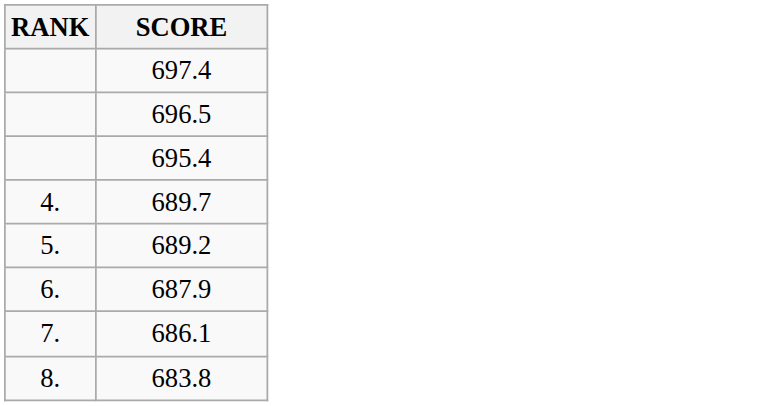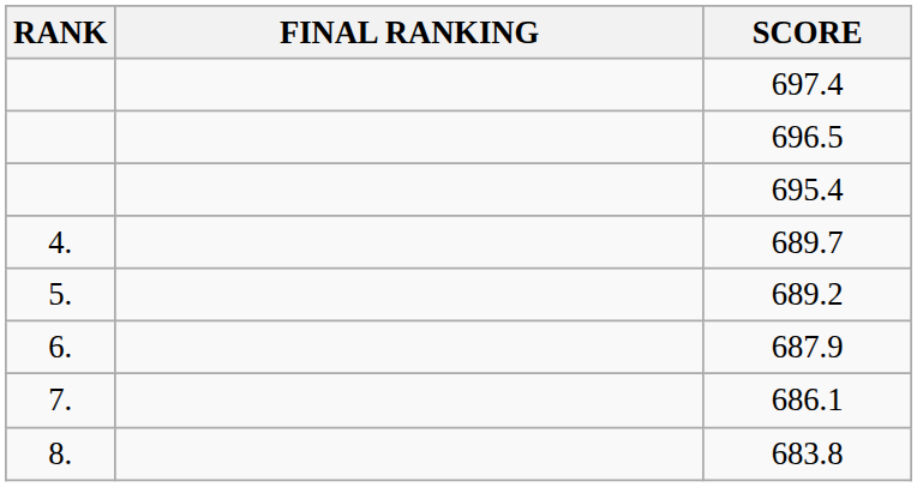+ column: FINAL RANKING
